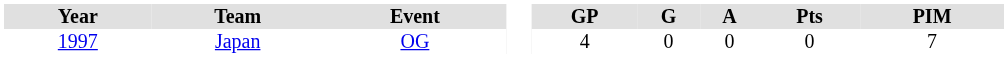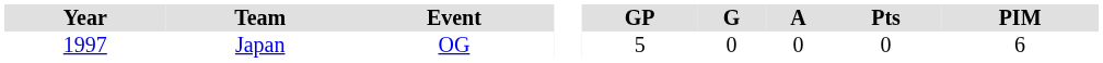Japan | GP: 4 -> 5
Japan | PIM: 7 -> 6
